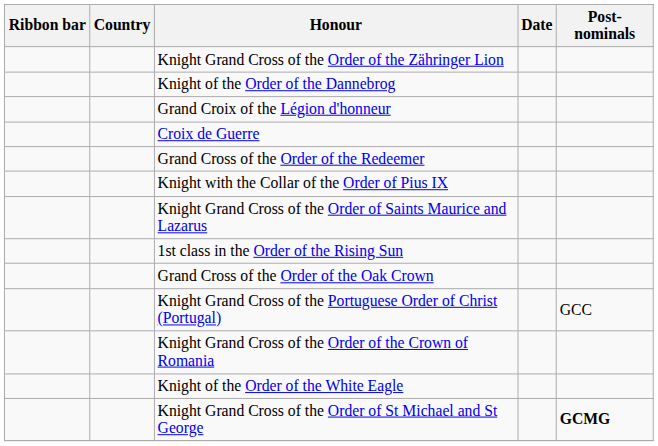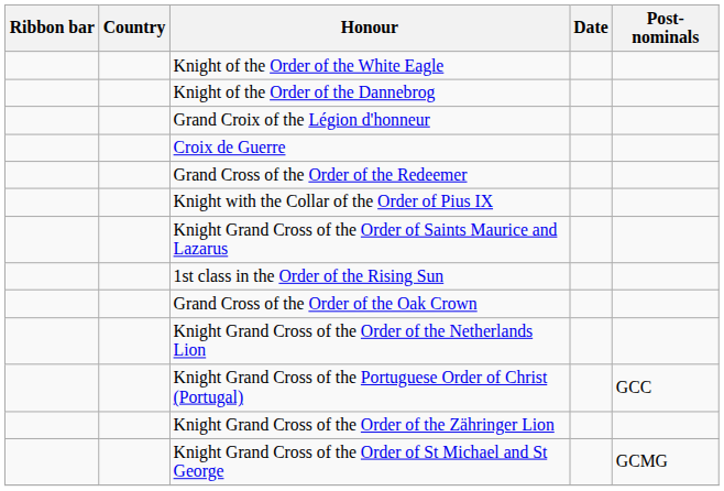rows swapped: Knight Grand Cross of the Order of the Zähringer Lion <-> Knight of the Order of the White Eagle
+ row: Knight Grand Cross of the Order of the Netherlands Lion
- row: Knight Grand Cross of the Order of the Crown of Romania
Knight Grand Cross of the Order of St Michael and St George | Post-nominals: bold -> normal
